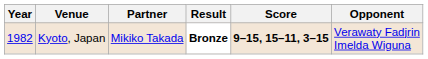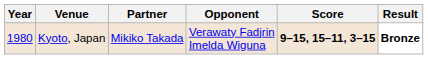columns swapped: Opponent <-> Result
Kyoto, Japan | Year: 1982 -> 1980
